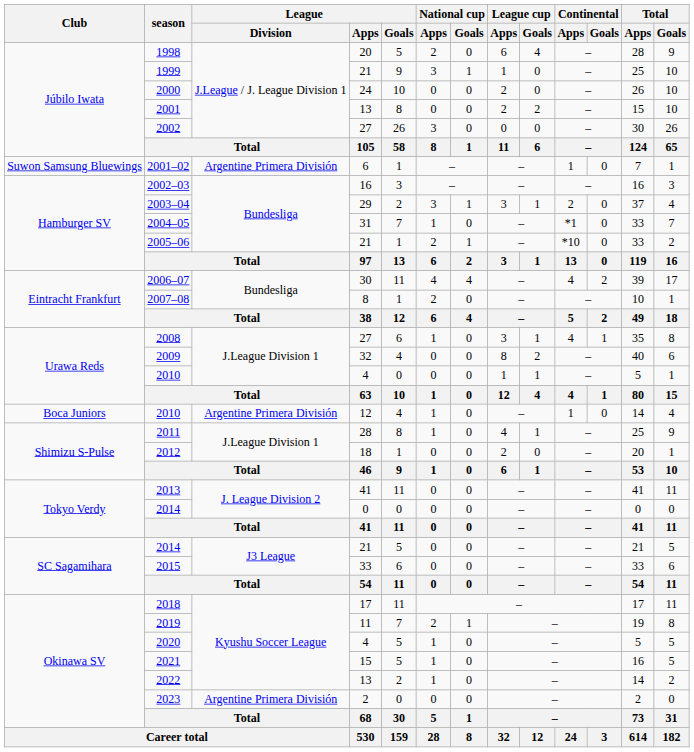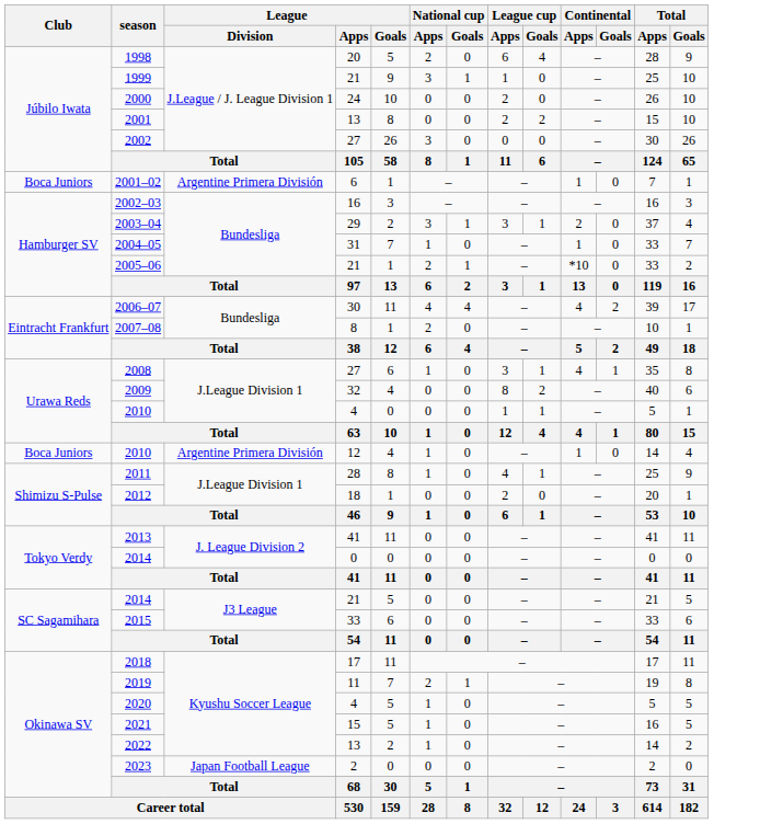2001–02 | Club: Suwon Samsung Bluewings -> Boca Juniors
2004–05 | Continental / Apps: *1 -> 1
2023 | League / Division: Argentine Primera División -> Japan Football League
